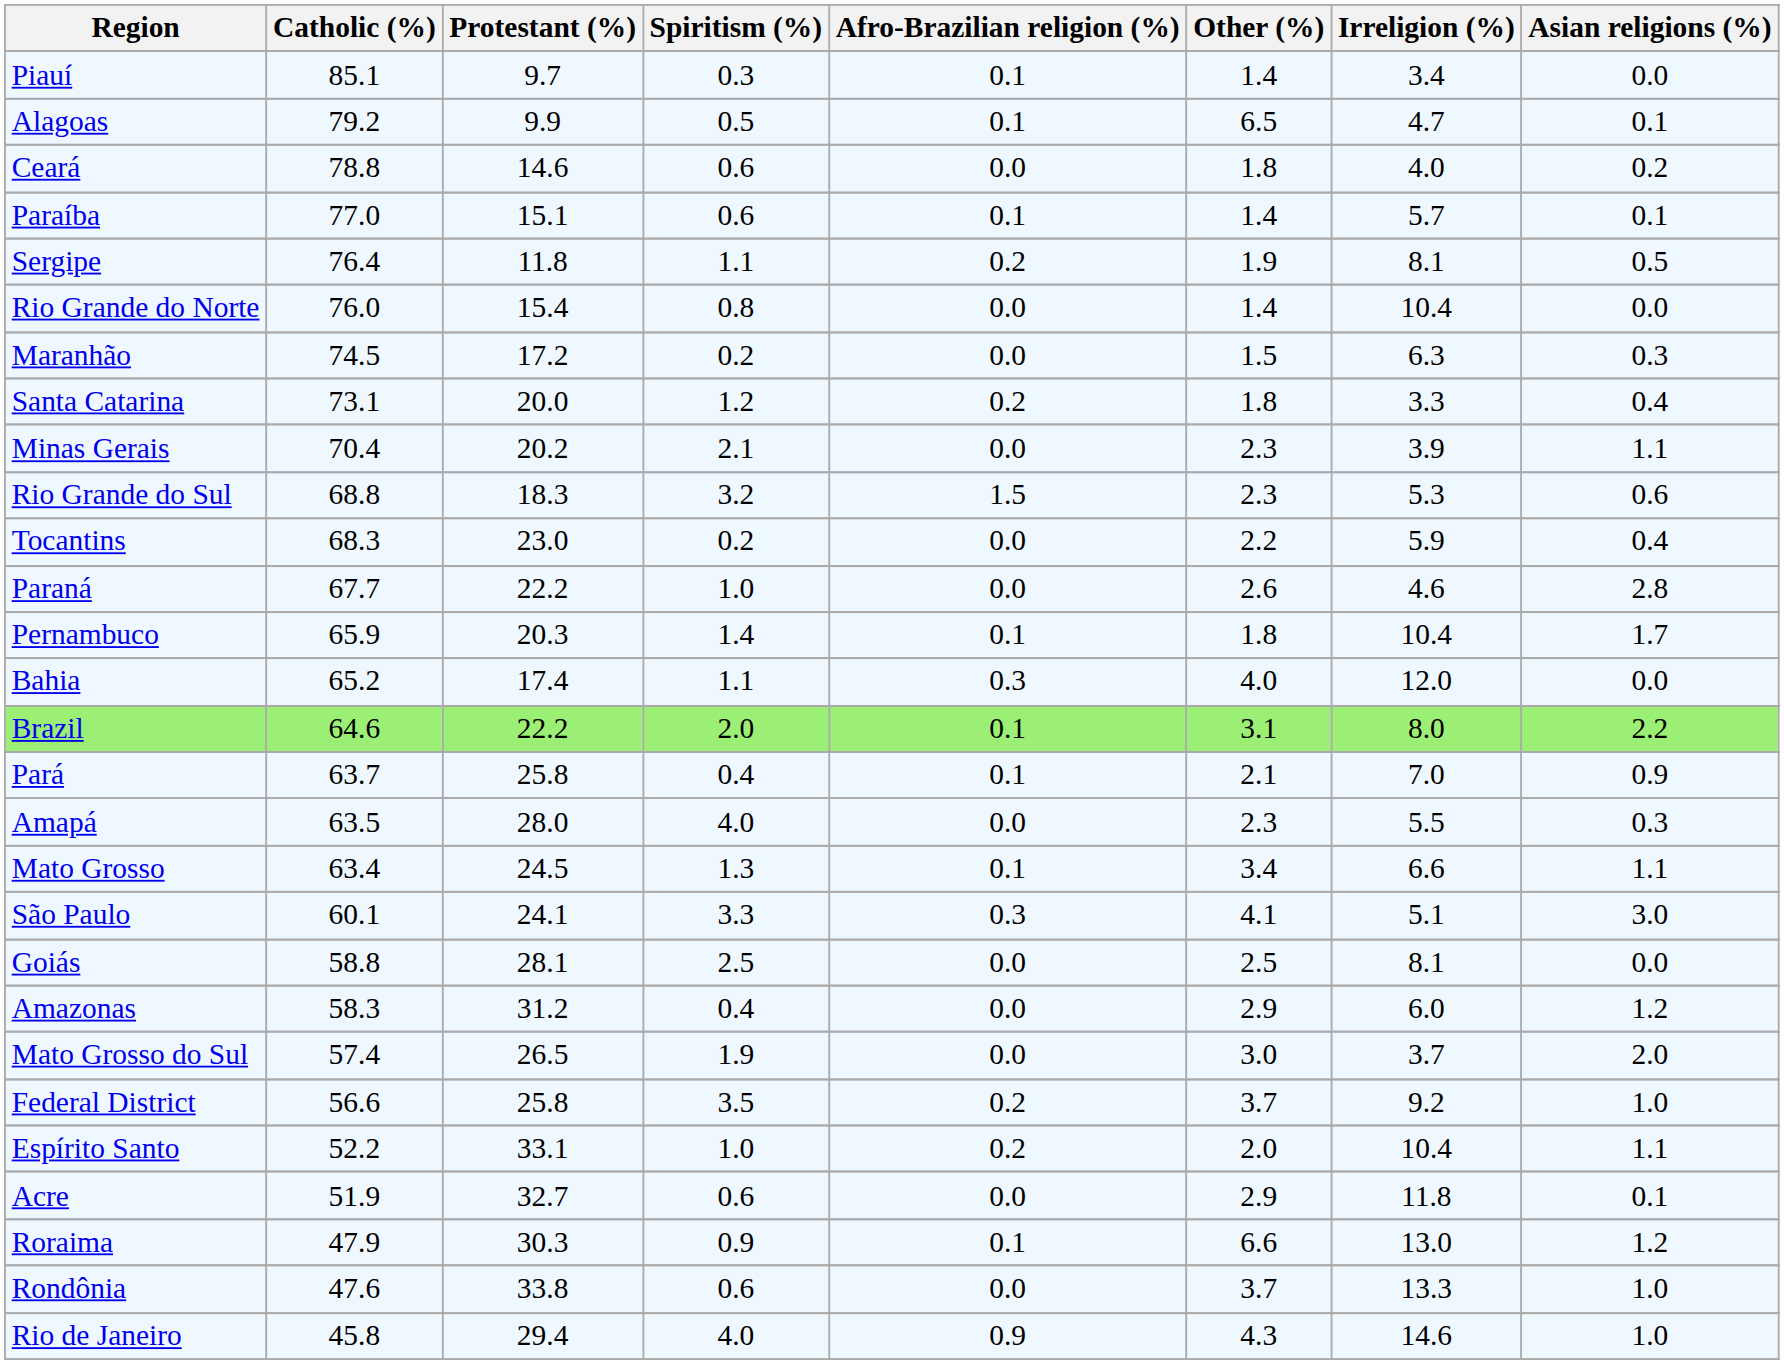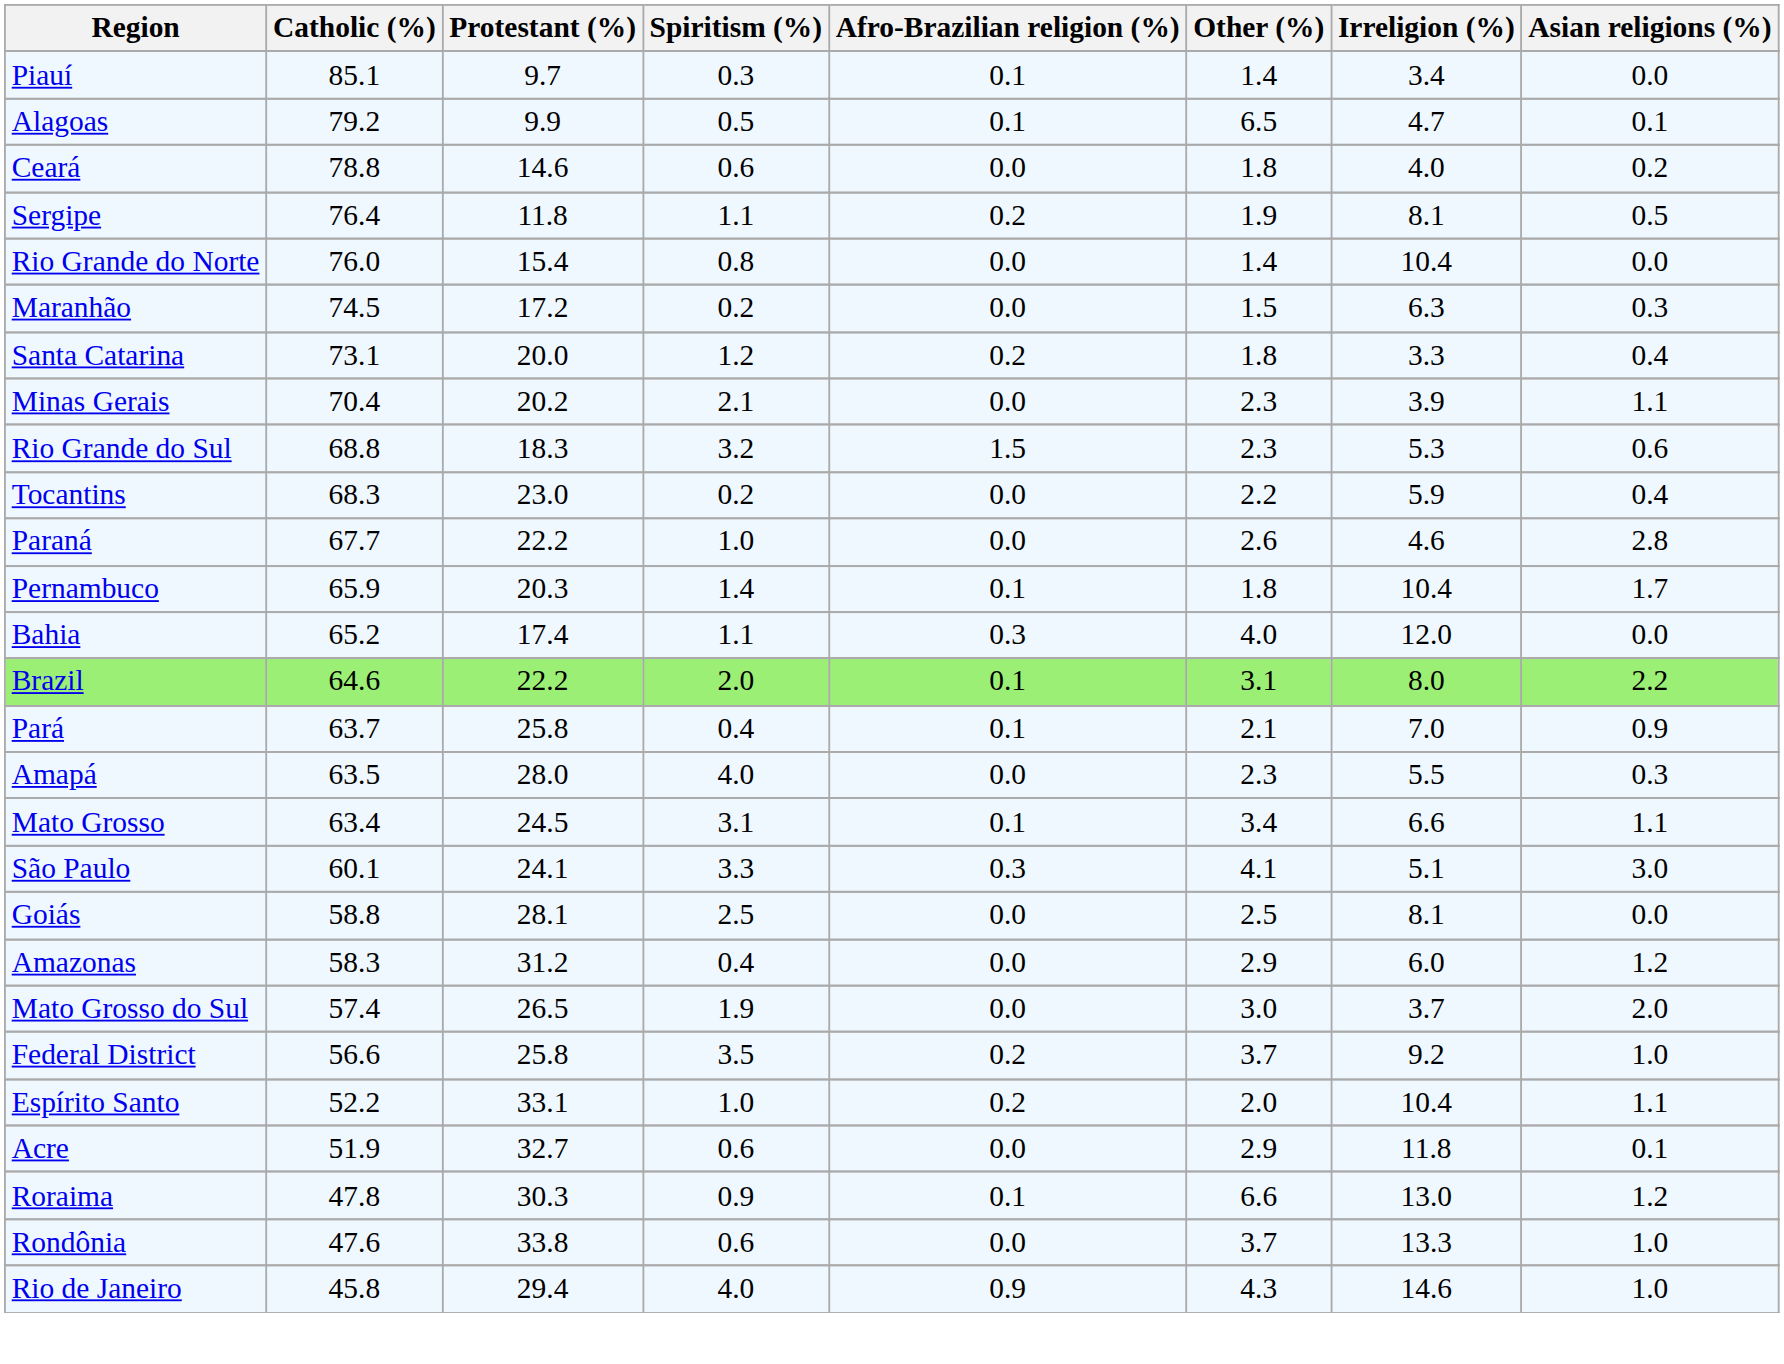- row: Paraíba | 77.0 | 15.1 | 0.6 | 0.1 | 1.4 | 5.7 | 0.1
Mato Grosso | Spiritism (%): 1.3 -> 3.1
Roraima | Catholic (%): 47.9 -> 47.8
